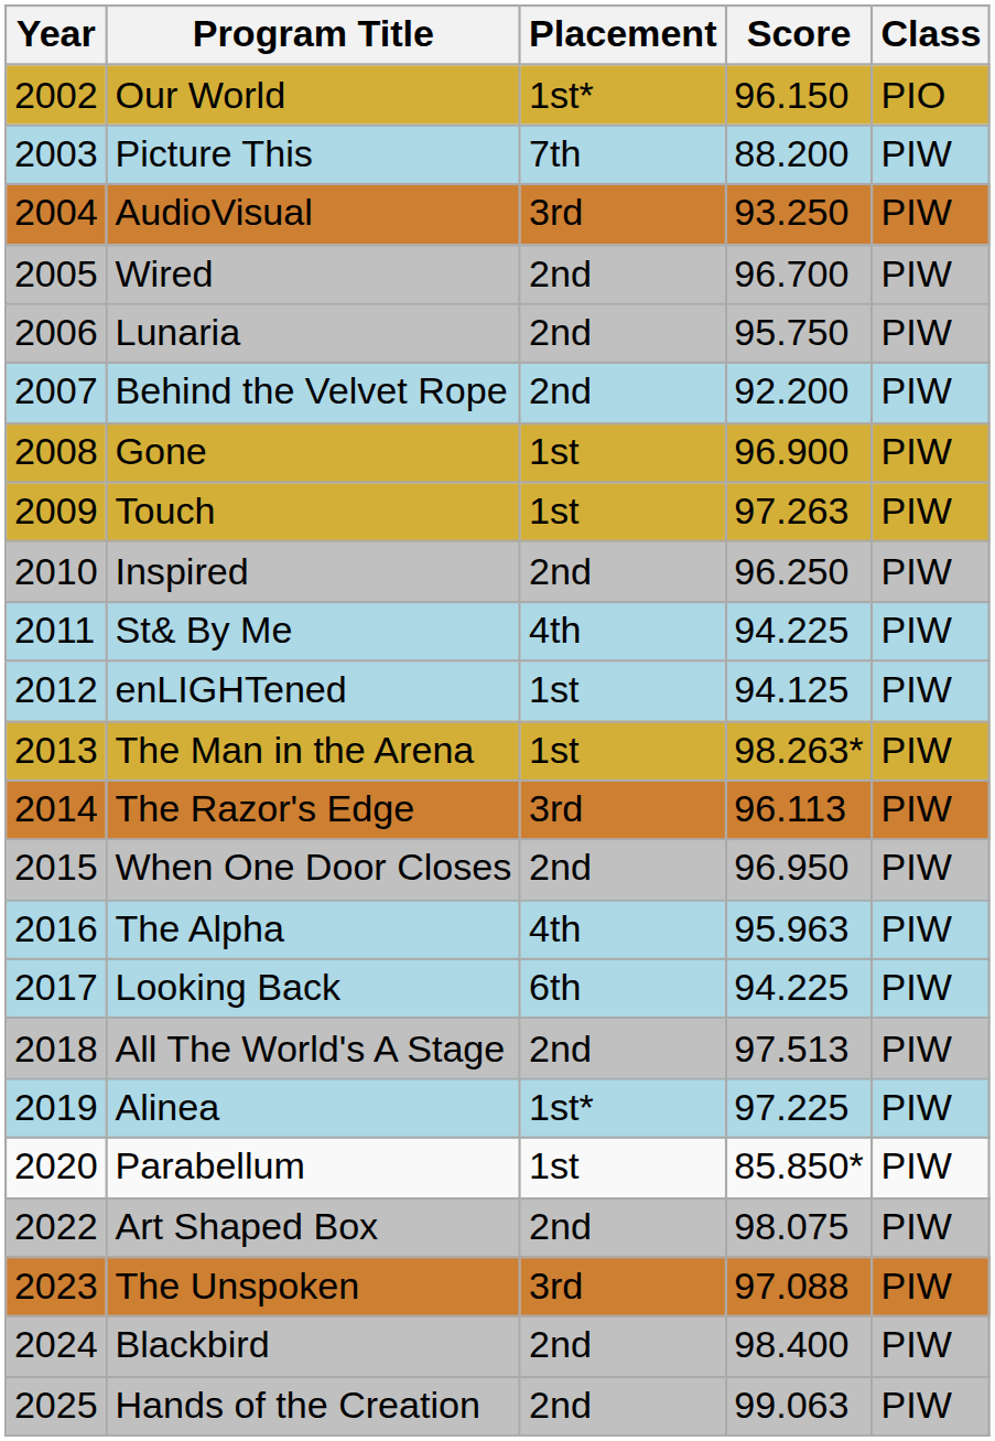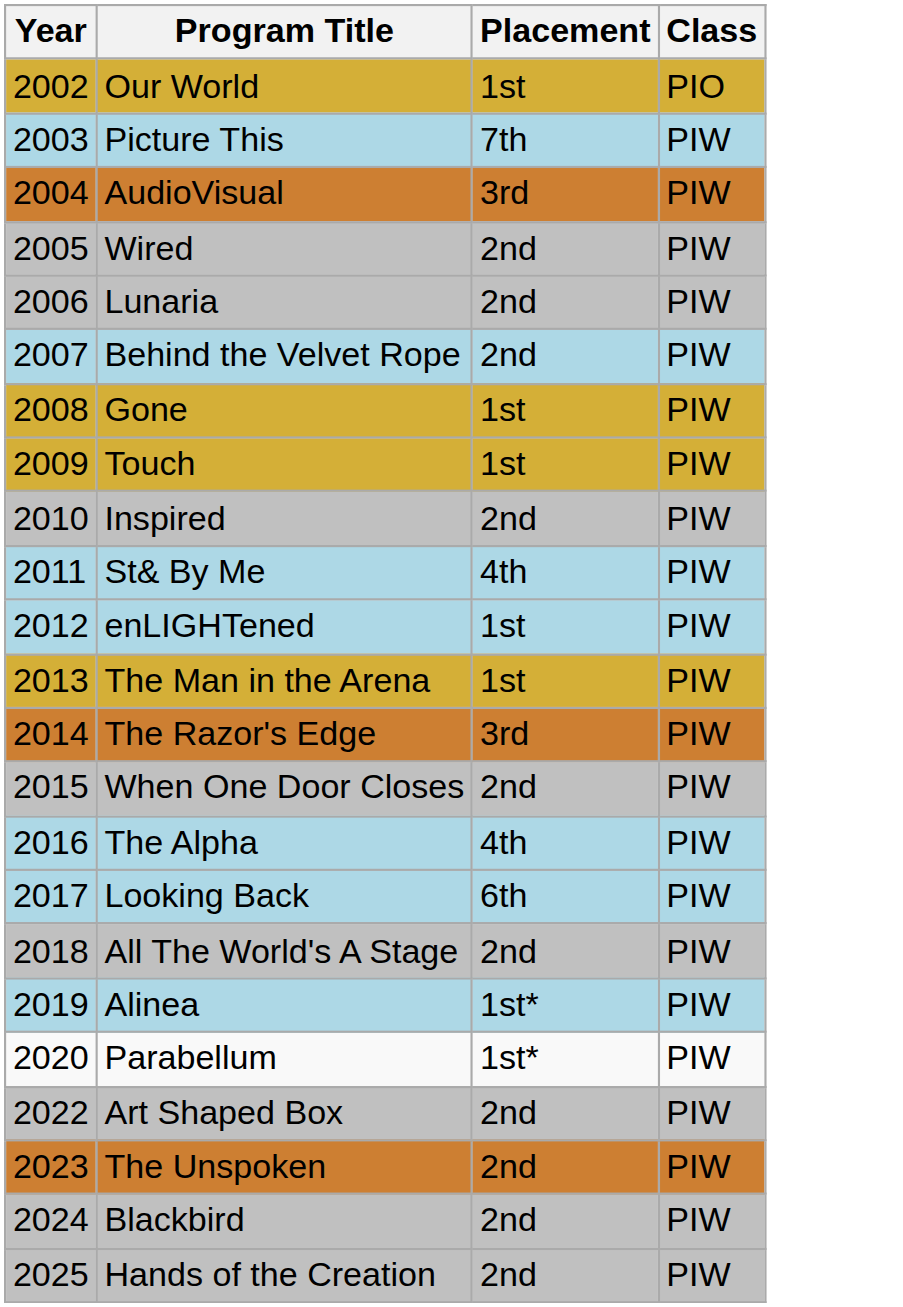- column: Score | 96.150 | 88.200 | 93.250 | 96.700 | 95.750 | 92.200 | 96.900 | 97.263 | 96.250 | 94.225 | 94.125 | 98.263* | 96.113 | 96.950 | 95.963 | 94.225 | 97.513 | 97.225 | 85.850* | 98.075 | 97.088 | 98.400 | 99.063
Our World | Placement: 1st* -> 1st
Parabellum | Placement: 1st -> 1st*
The Unspoken | Placement: 3rd -> 2nd
